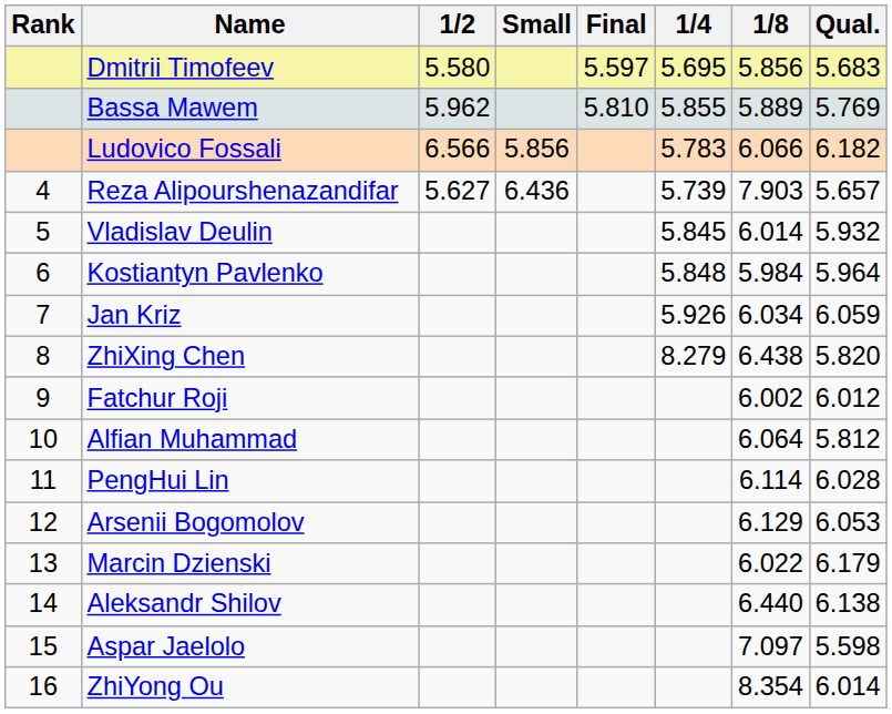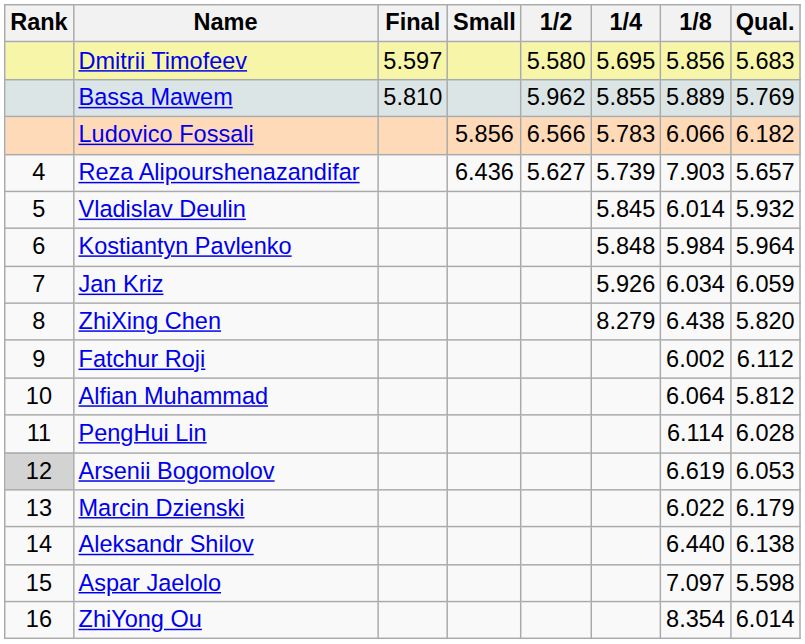columns swapped: Final <-> 1/2
Fatchur Roji | Qual.: 6.012 -> 6.112
Arsenii Bogomolov | Rank: no background -> lightgrey background
Arsenii Bogomolov | 1/8: 6.129 -> 6.619
